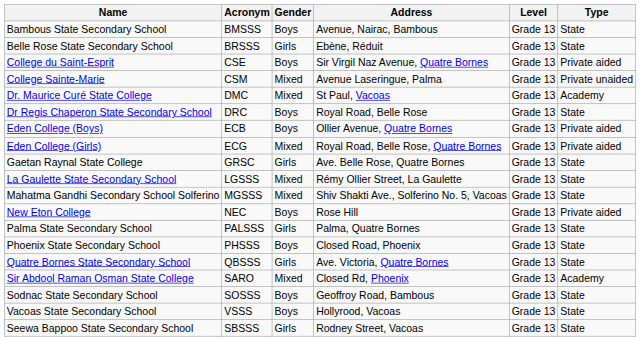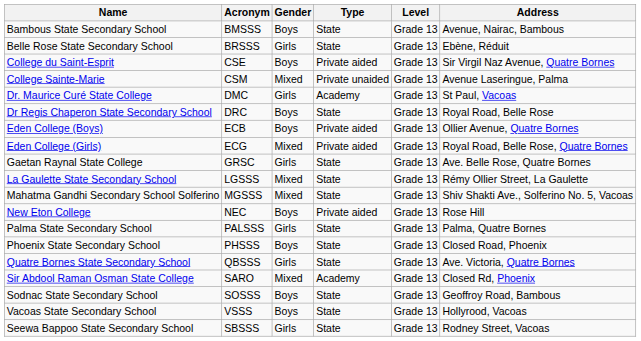columns swapped: Type <-> Address
Dr. Maurice Curé State College | Gender: Mixed -> Girls
